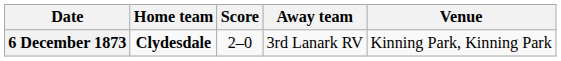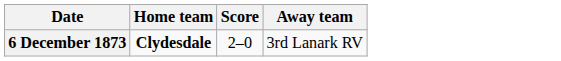- column: Venue | Kinning Park, Kinning Park
